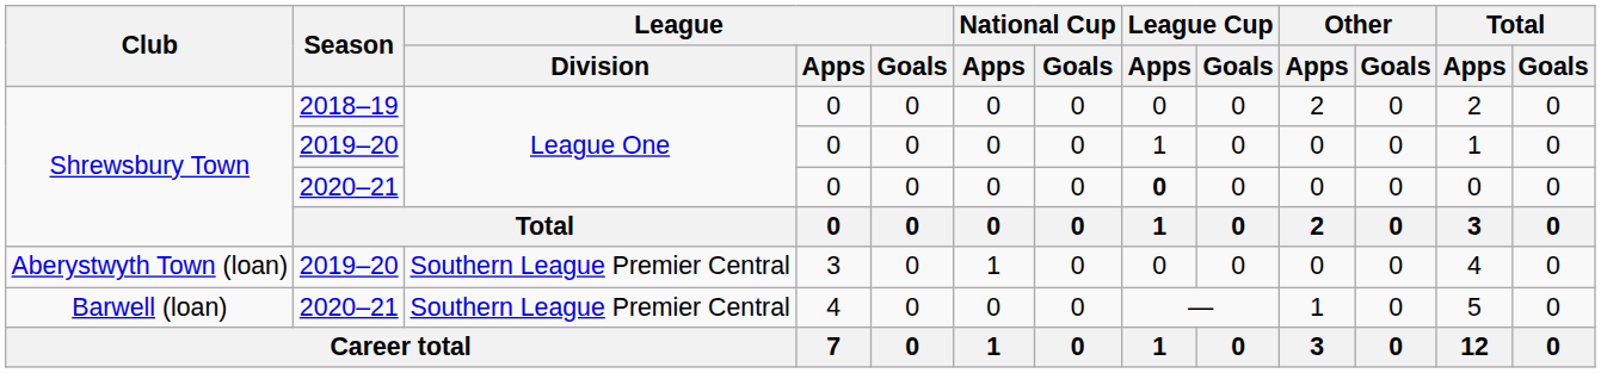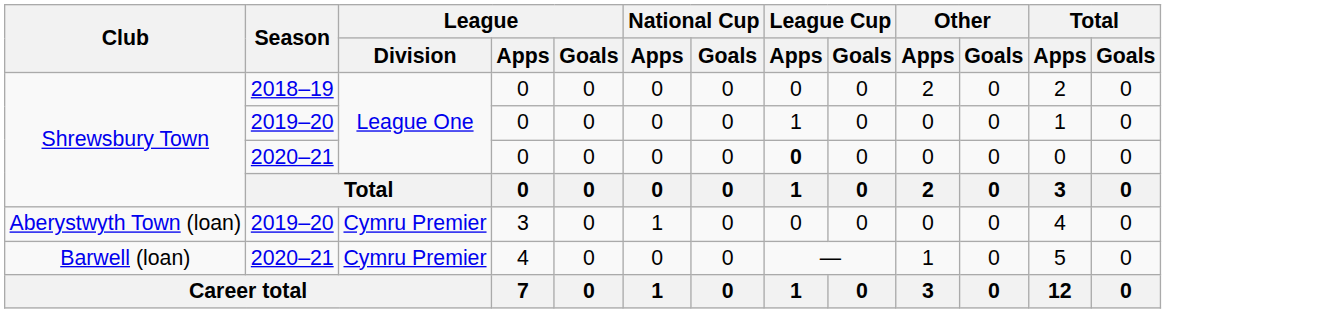Aberystwyth Town (loan) | League / Division: Southern League Premier Central -> Cymru Premier
Barwell (loan) | League / Division: Southern League Premier Central -> Cymru Premier
